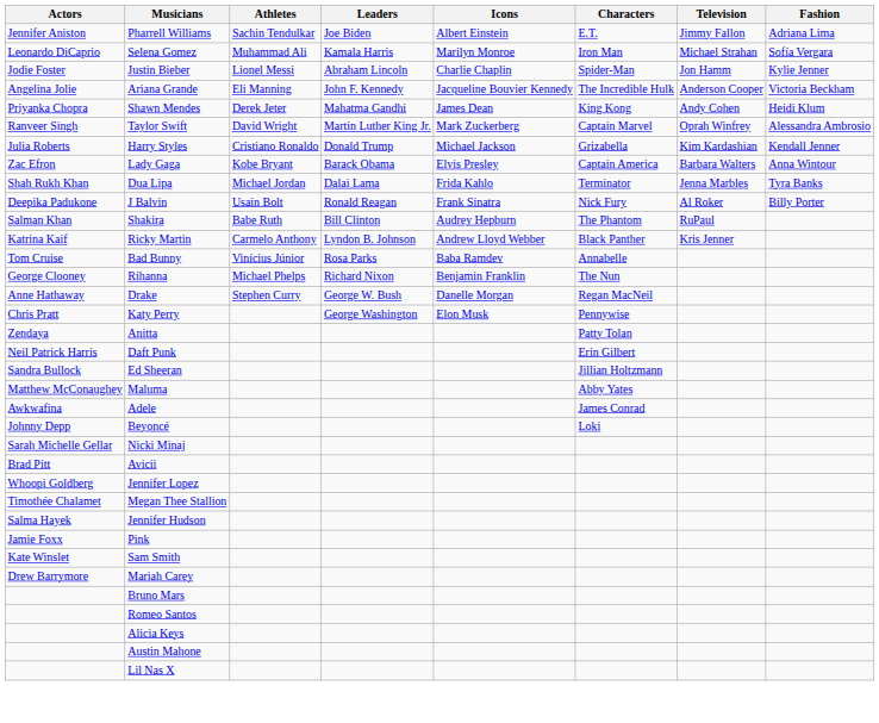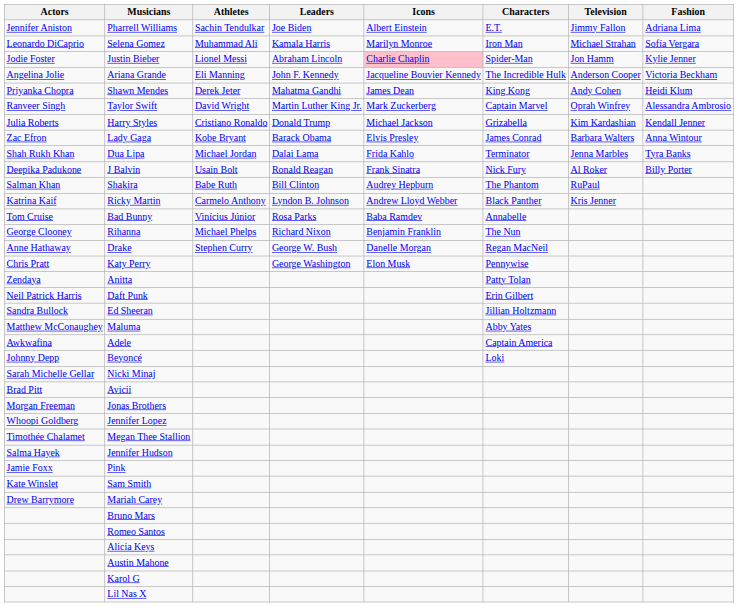Justin Bieber | Icons: no background -> pink background
Lady Gaga | Characters: Captain America -> James Conrad
Adele | Characters: James Conrad -> Captain America
+ row: Morgan Freeman | Jonas Brothers
+ row: Karol G
